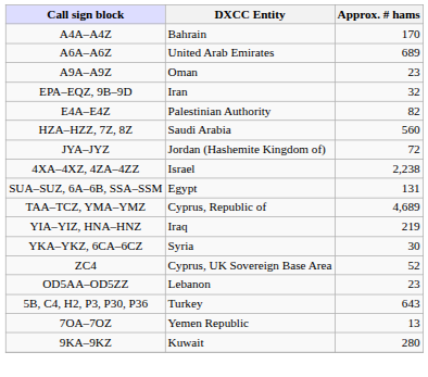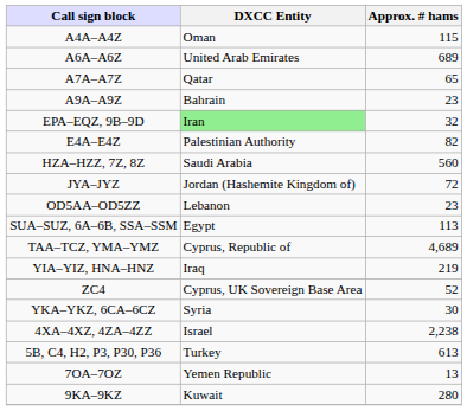A4A–A4Z | DXCC Entity: Bahrain -> Oman
A4A–A4Z | Approx. # hams: 170 -> 115
+ row: A7A–A7Z | Qatar | 65
A9A–A9Z | DXCC Entity: Oman -> Bahrain
EPA–EQZ, 9B–9D | DXCC Entity: no background -> lightgreen background
rows swapped: OD5AA–OD5ZZ <-> 4XA–4XZ, 4ZA–4ZZ
SUA–SUZ, 6A–6B, SSA–SSM | Approx. # hams: 131 -> 113
rows swapped: YKA–YKZ, 6CA–6CZ <-> ZC4
5B, C4, H2, P3, P30, P36 | Approx. # hams: 643 -> 613
